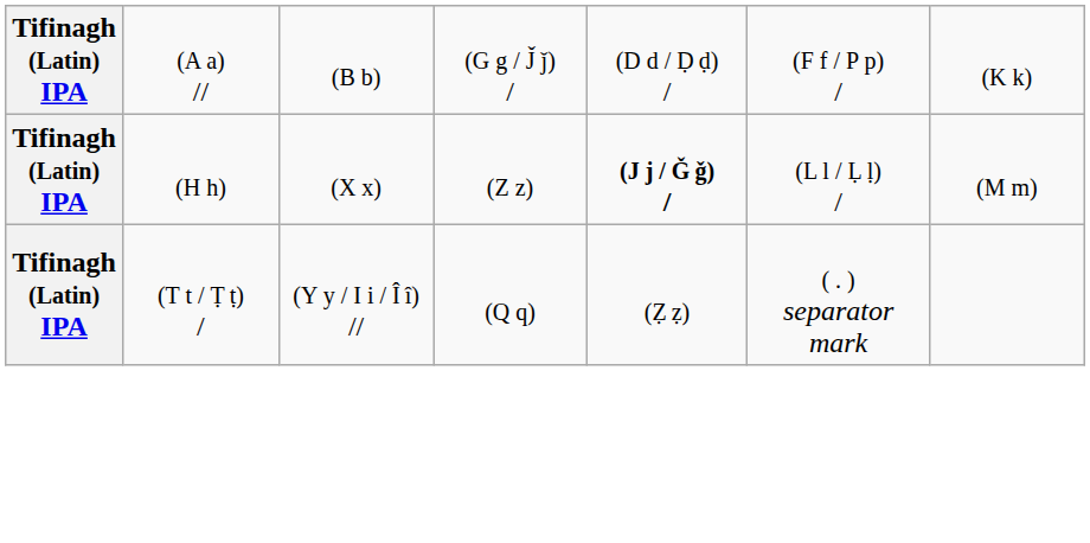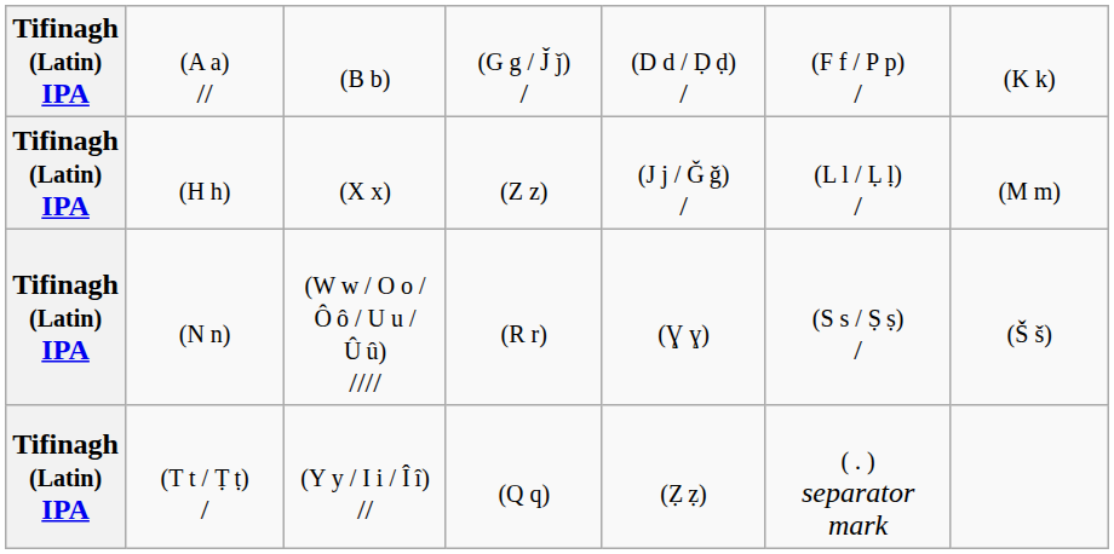(H h) | column 5: bold -> normal
+ row: Tifinagh (Latin) IPA | (N n) | (W w / O o / Ô ô / U u / Û û) //// | (R r) | (Ɣ ɣ) | (S s / Ṣ ṣ) / | (Š š)
